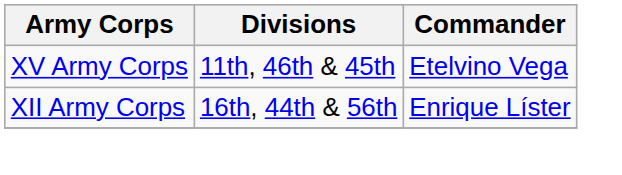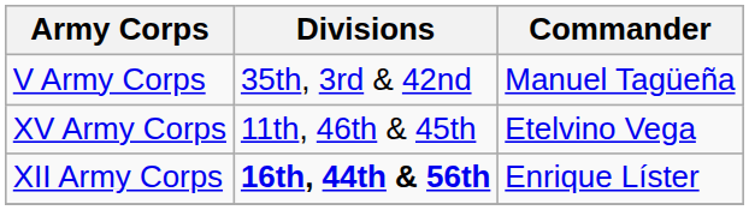+ row: V Army Corps | 35th, 3rd & 42nd | Manuel Tagüeña
XII Army Corps | Divisions: normal -> bold
